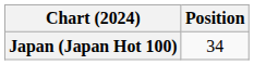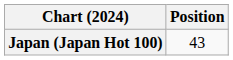Japan (Japan Hot 100) | Position: 34 -> 43
